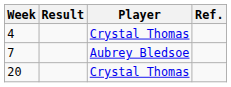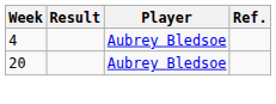4 | Player: Crystal Thomas -> Aubrey Bledsoe
- row: 7 | Aubrey Bledsoe
20 | Player: Crystal Thomas -> Aubrey Bledsoe
